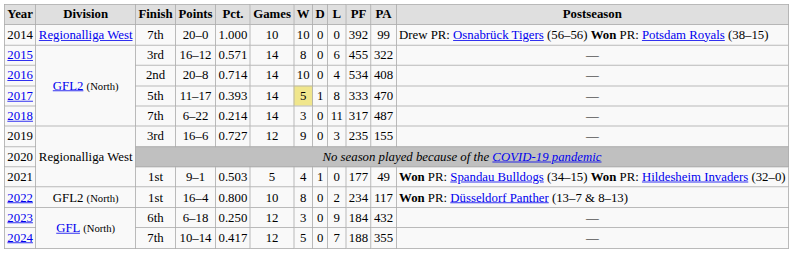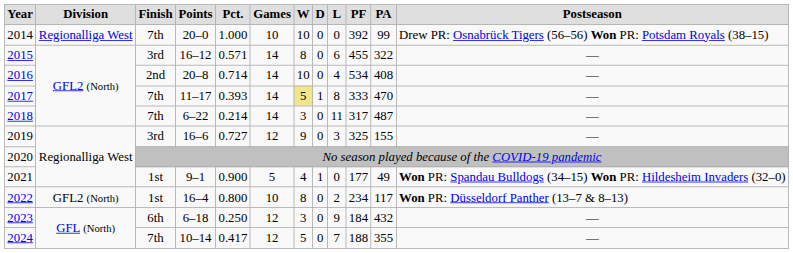2017 | column 3: 5th -> 7th
2019 | column 10: 235 -> 325
2021 | column 5: 0.503 -> 0.900
